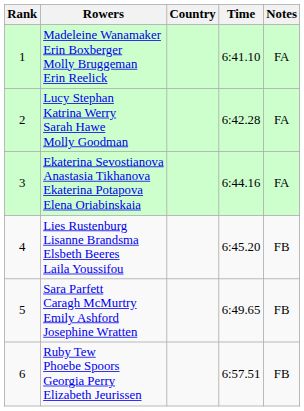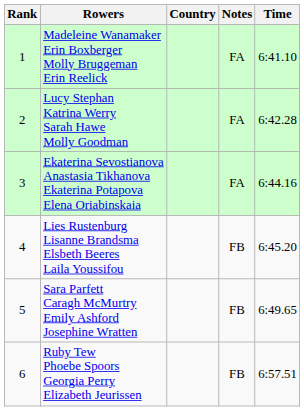columns swapped: Time <-> Notes
